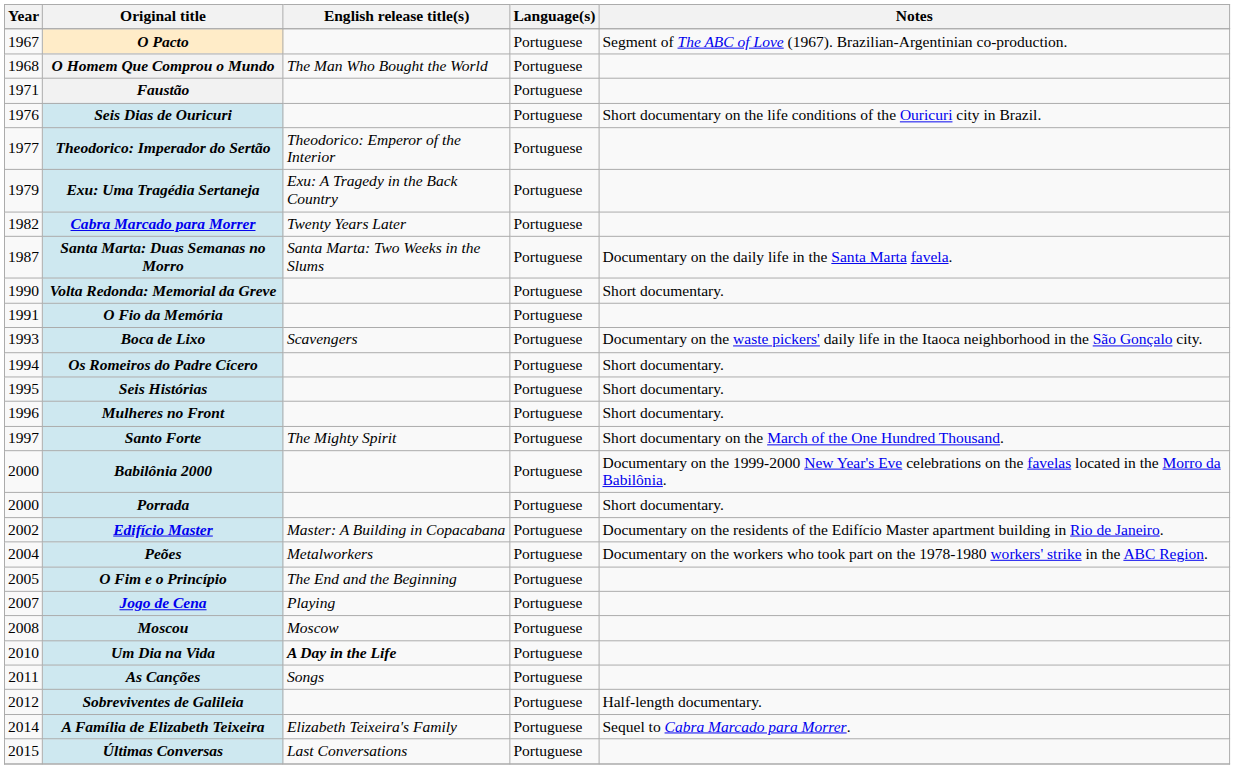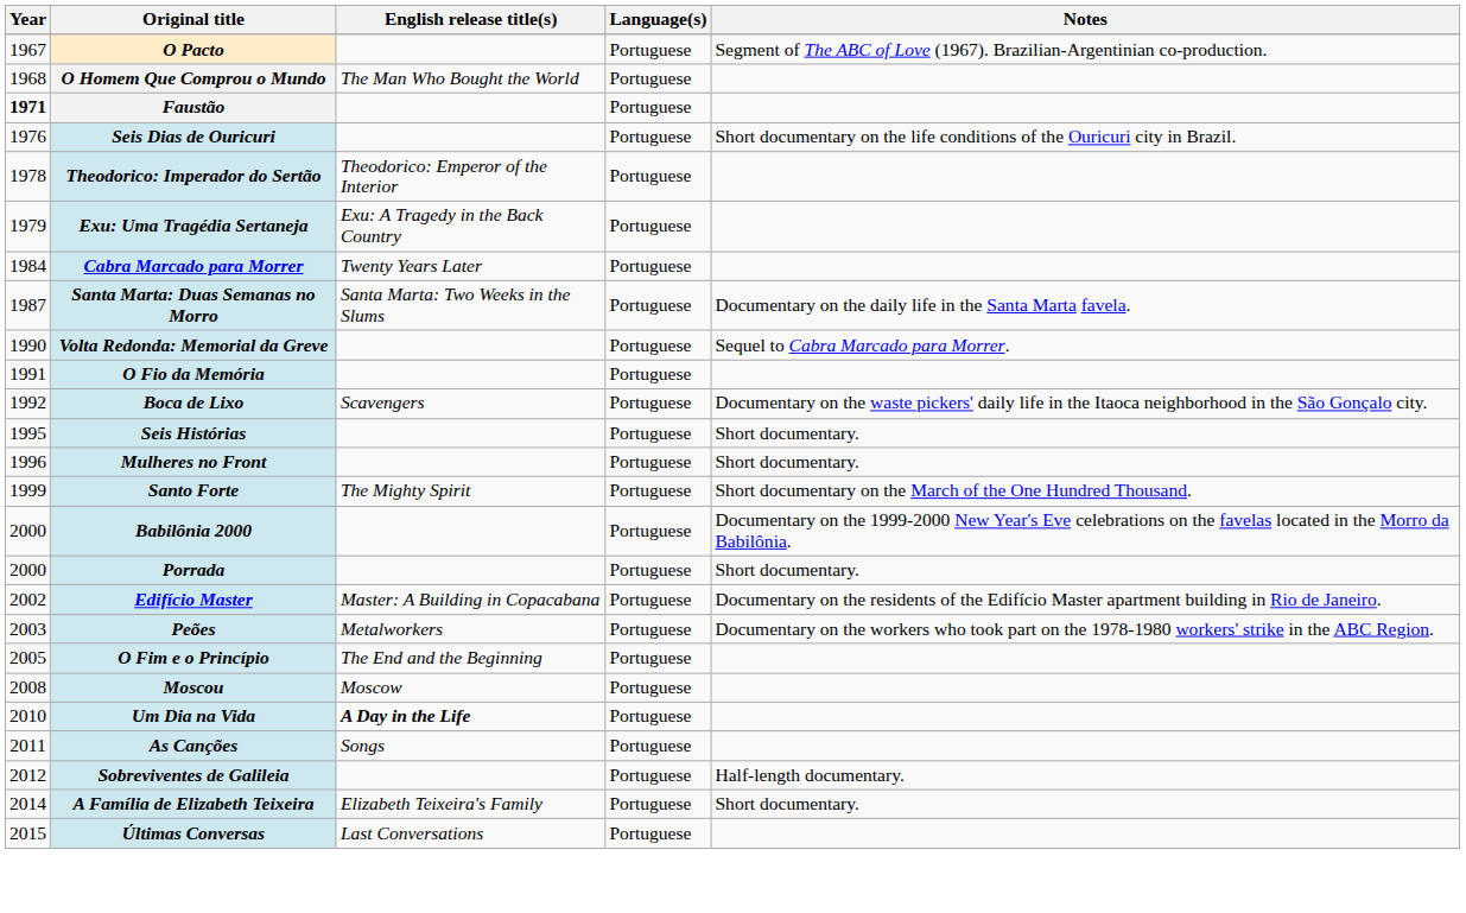Faustão | Year: normal -> bold
Theodorico: Imperador do Sertão | Year: 1977 -> 1978
Cabra Marcado para Morrer | Year: 1982 -> 1984
Volta Redonda: Memorial da Greve | Notes: Short documentary. -> Sequel to Cabra Marcado para Morrer.
Boca de Lixo | Year: 1993 -> 1992
- row: 1994 | Os Romeiros do Padre Cícero | Portuguese | Short documentary.
Santo Forte | Year: 1997 -> 1999
Peões | Year: 2004 -> 2003
- row: 2007 | Jogo de Cena | Playing | Portuguese
A Família de Elizabeth Teixeira | Notes: Sequel to Cabra Marcado para Morrer. -> Short documentary.
